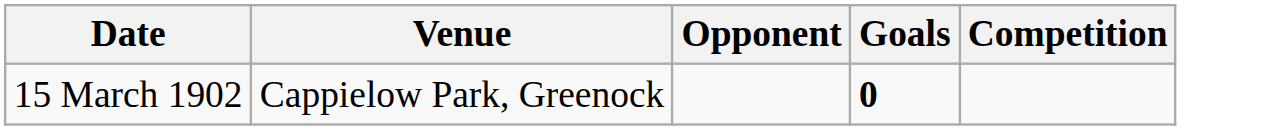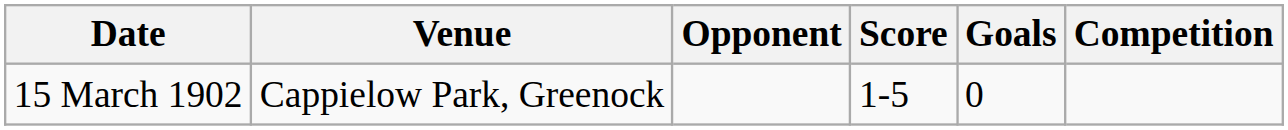+ column: Score | 1-5
15 March 1902 | Goals: bold -> normal
